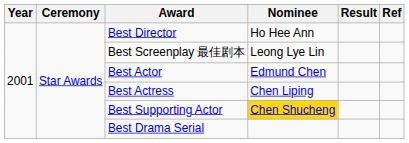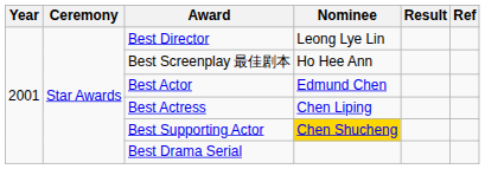Best Director | Nominee: Ho Hee Ann -> Leong Lye Lin
Best Screenplay 最佳剧本 | Nominee: Leong Lye Lin -> Ho Hee Ann
